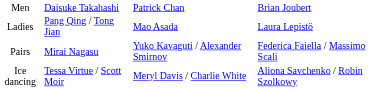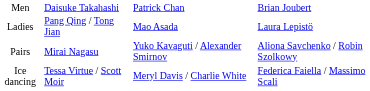Pairs | column 4: Federica Faiella / Massimo Scali -> Aliona Savchenko / Robin Szolkowy
Ice dancing | column 4: Aliona Savchenko / Robin Szolkowy -> Federica Faiella / Massimo Scali
